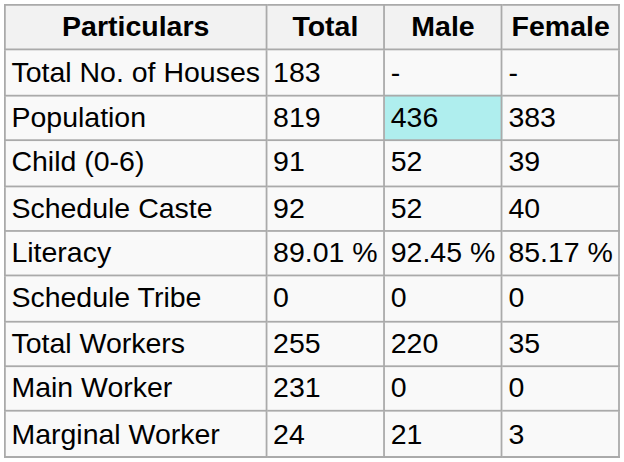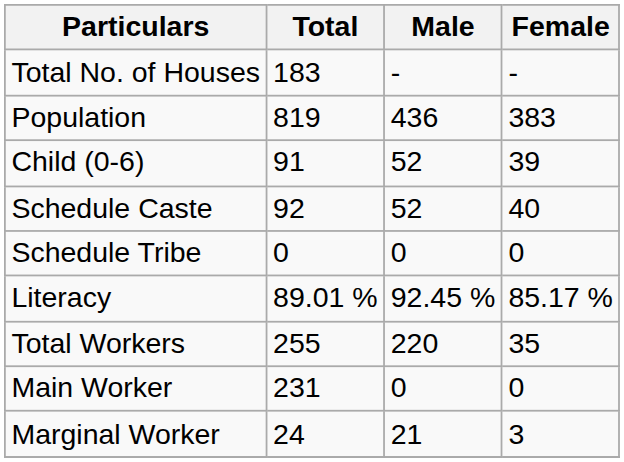Population | Male: paleturquoise background -> no background
rows swapped: Schedule Tribe <-> Literacy
